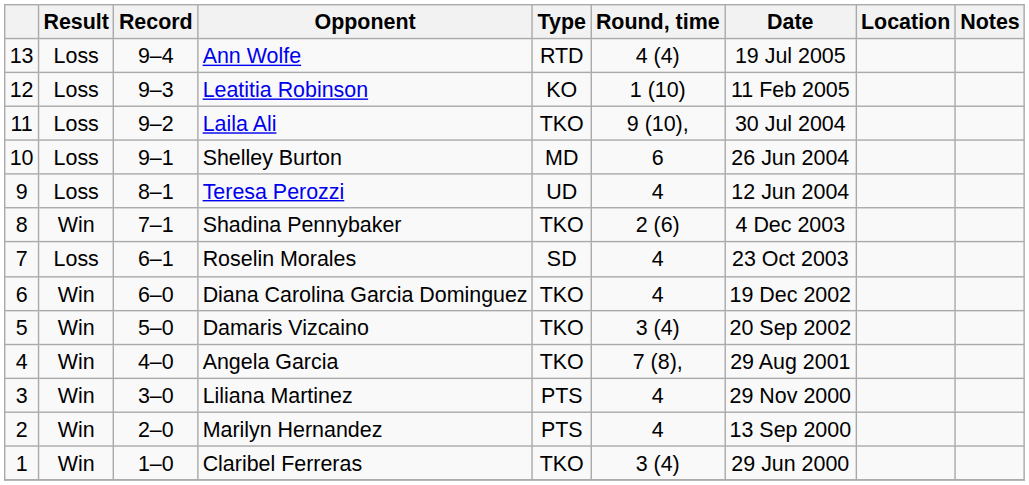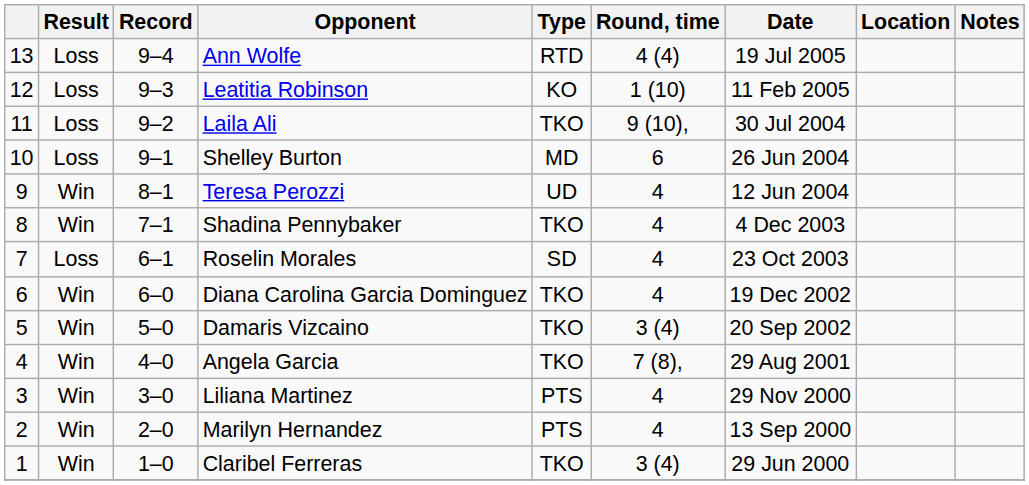Teresa Perozzi | Result: Loss -> Win
Shadina Pennybaker | Round, time: 2 (6) -> 4
